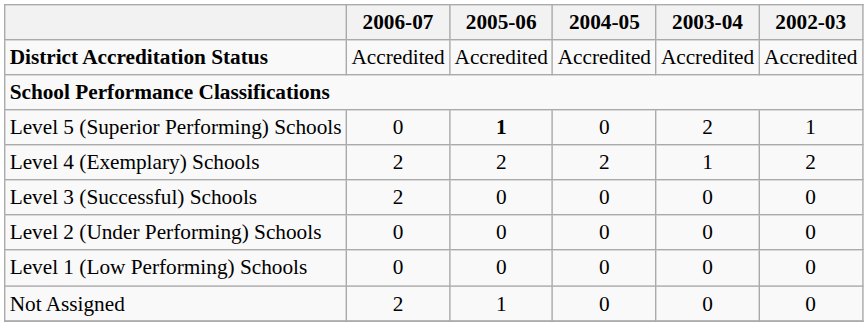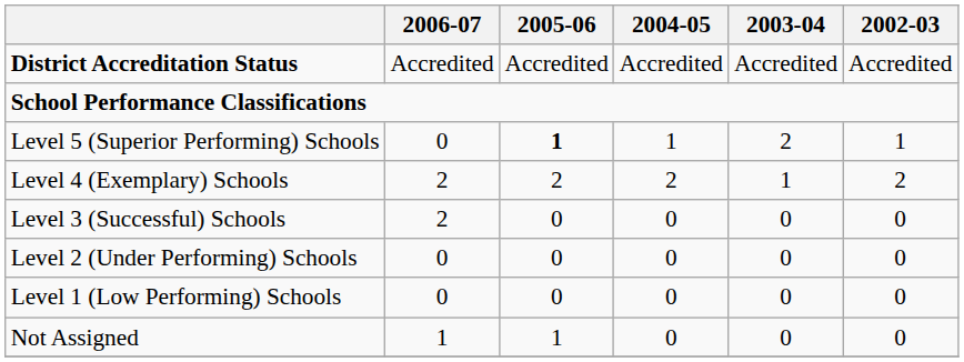Level 5 (Superior Performing) Schools | 2004-05: 0 -> 1
Not Assigned | 2006-07: 2 -> 1
